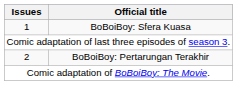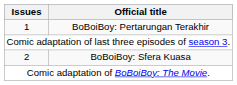1 | Official title: BoBoiBoy: Sfera Kuasa -> BoBoiBoy: Pertarungan Terakhir
2 | Official title: BoBoiBoy: Pertarungan Terakhir -> BoBoiBoy: Sfera Kuasa
